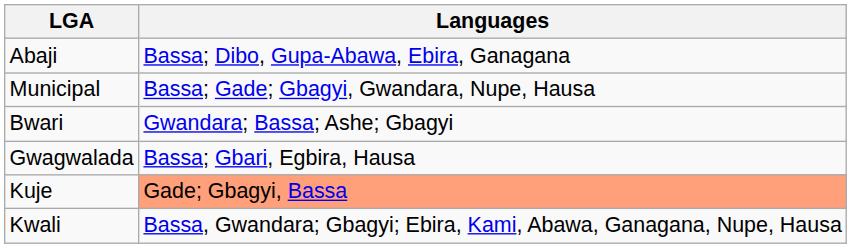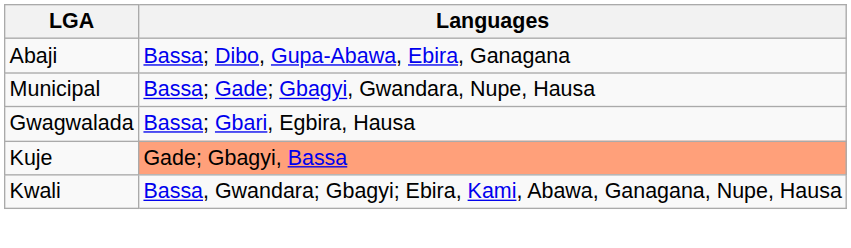- row: Bwari | Gwandara; Bassa; Ashe; Gbagyi
